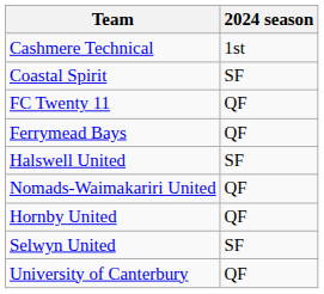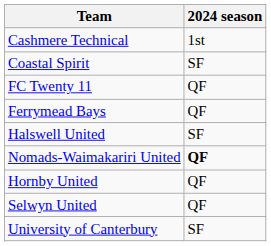Nomads-Waimakariri United | 2024 season: normal -> bold
Selwyn United | 2024 season: SF -> QF
University of Canterbury | 2024 season: QF -> SF
